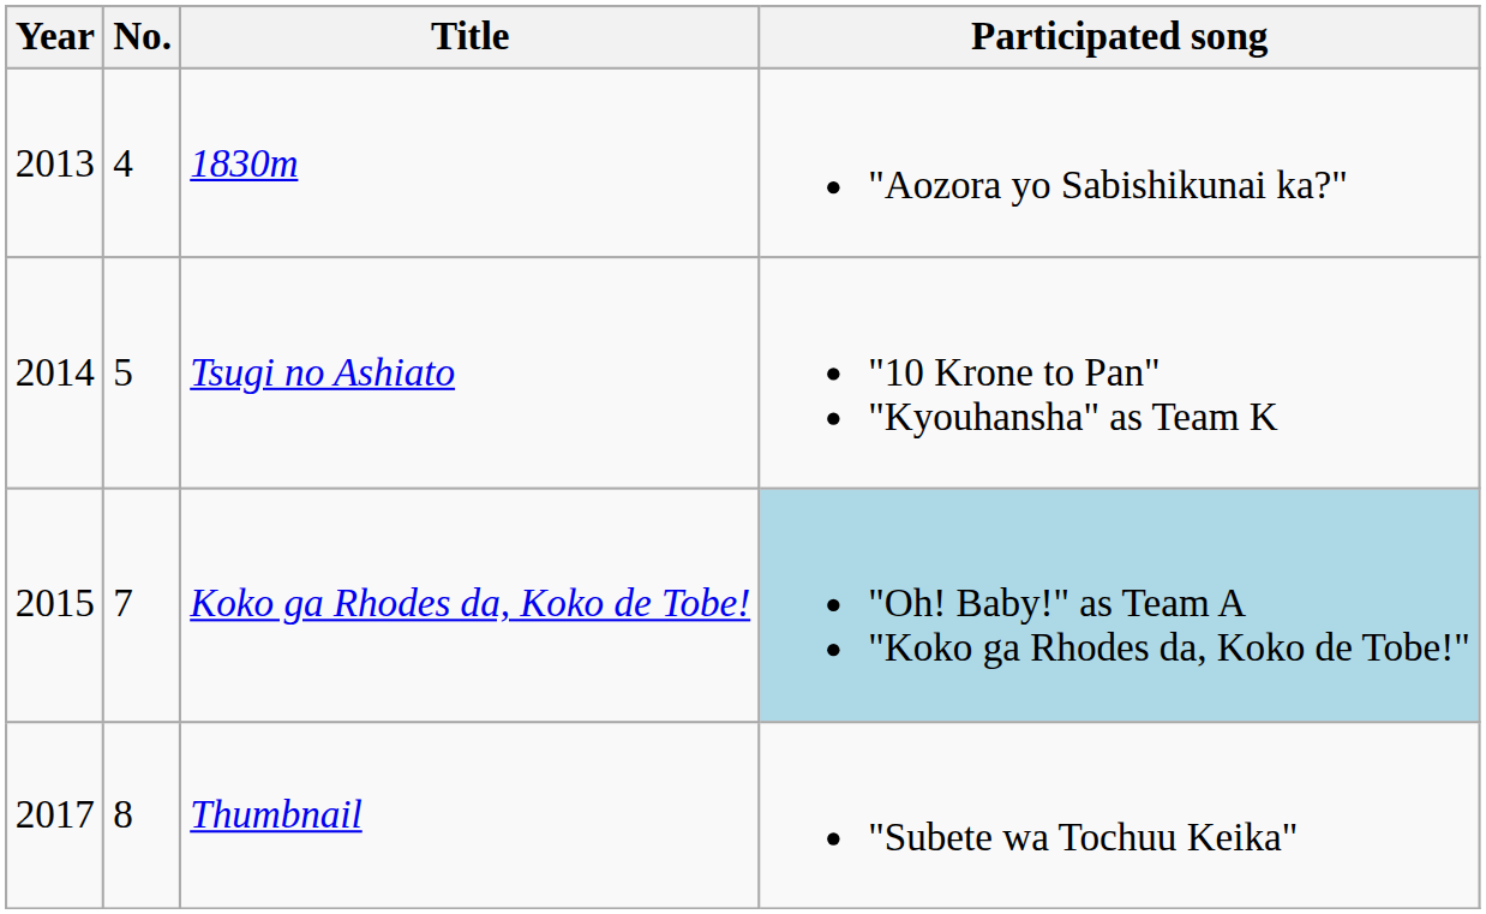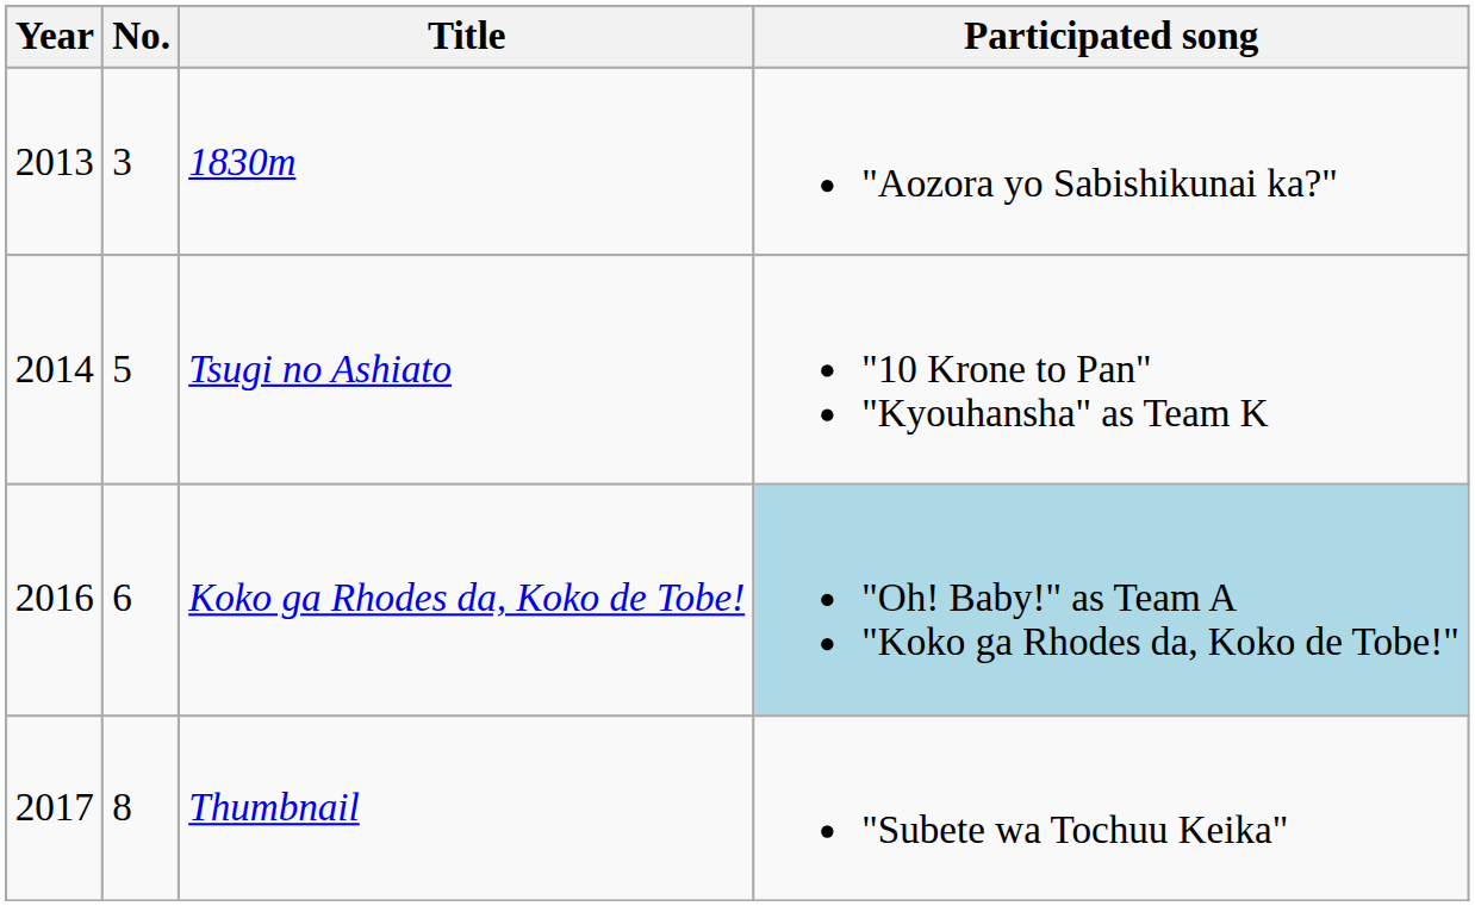1830m | No.: 4 -> 3
Koko ga Rhodes da, Koko de Tobe! | Year: 2015 -> 2016
Koko ga Rhodes da, Koko de Tobe! | No.: 7 -> 6
